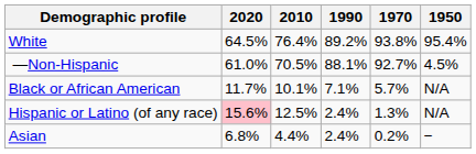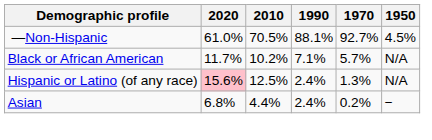- row: White | 64.5% | 76.4% | 89.2% | 93.8% | 95.4%
Black or African American | 2010: 10.1% -> 10.2%
